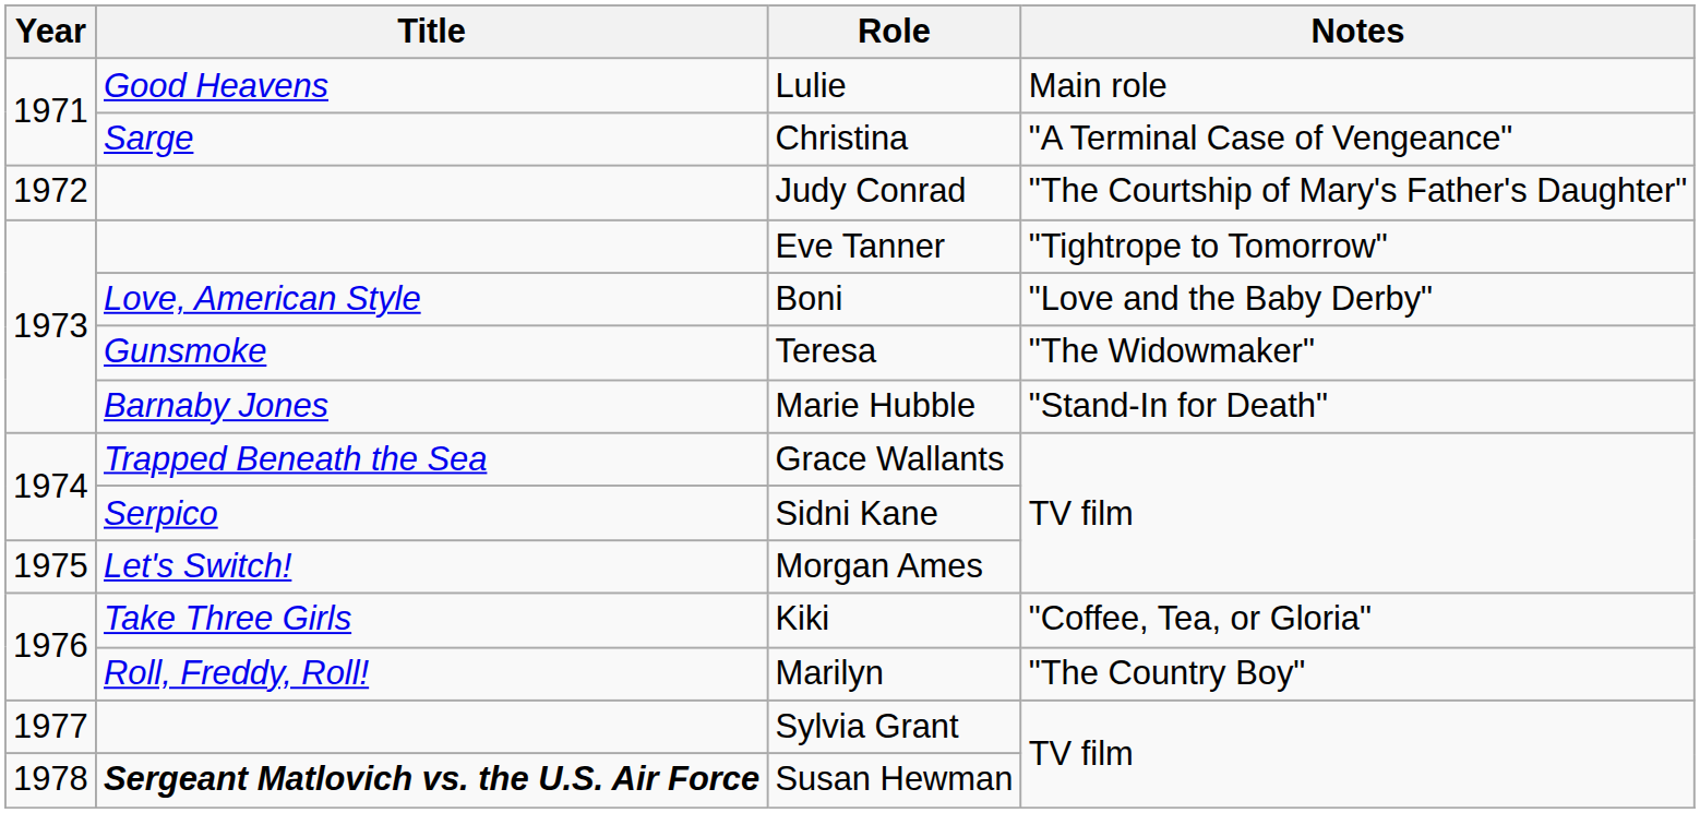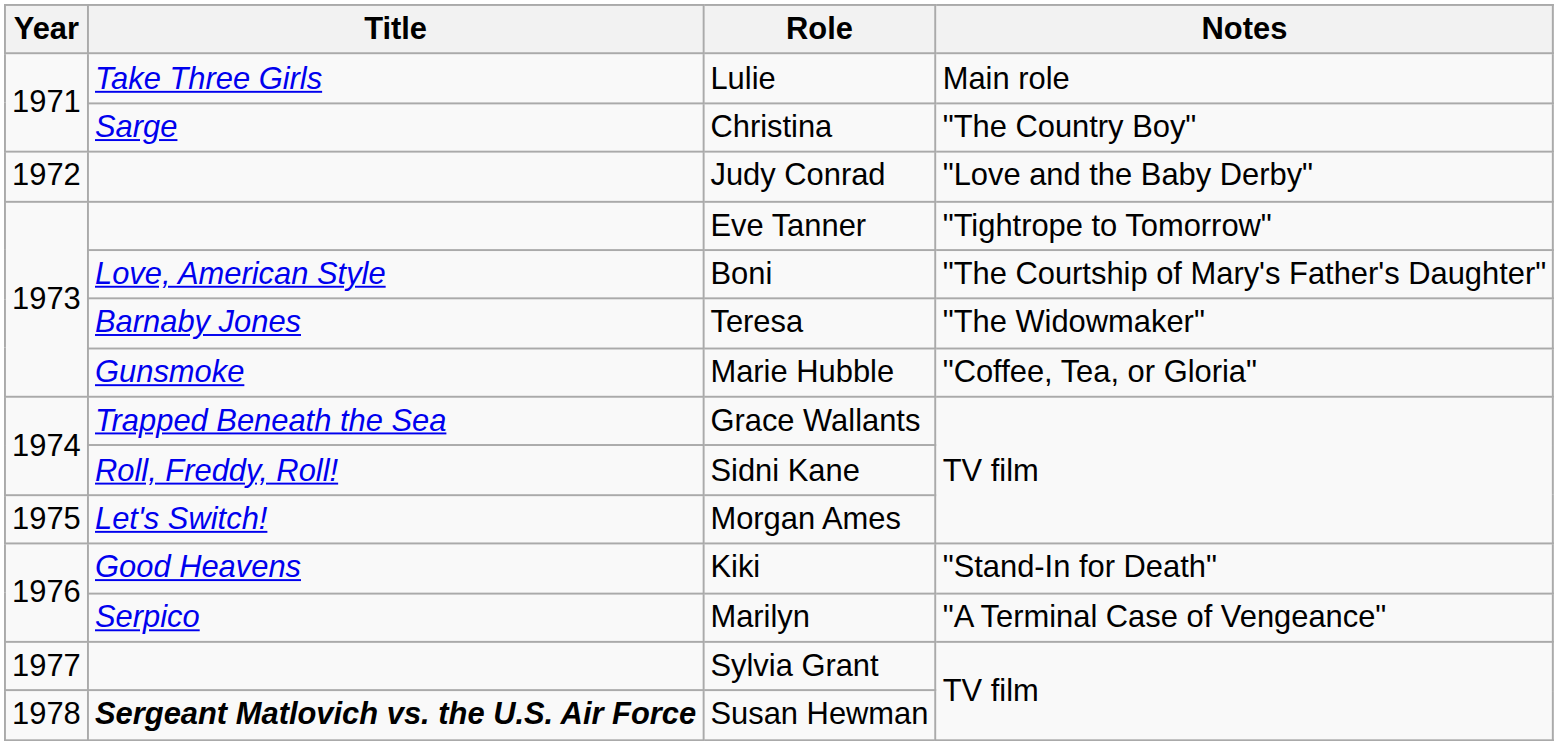Lulie | Title: Good Heavens -> Take Three Girls
Christina | Notes: "A Terminal Case of Vengeance" -> "The Country Boy"
Judy Conrad | Notes: "The Courtship of Mary's Father's Daughter" -> "Love and the Baby Derby"
Boni | Notes: "Love and the Baby Derby" -> "The Courtship of Mary's Father's Daughter"
Teresa | Title: Gunsmoke -> Barnaby Jones
Marie Hubble | Title: Barnaby Jones -> Gunsmoke
Marie Hubble | Notes: "Stand-In for Death" -> "Coffee, Tea, or Gloria"
Sidni Kane | Title: Serpico -> Roll, Freddy, Roll!
Kiki | Title: Take Three Girls -> Good Heavens
Kiki | Notes: "Coffee, Tea, or Gloria" -> "Stand-In for Death"
Marilyn | Title: Roll, Freddy, Roll! -> Serpico
Marilyn | Notes: "The Country Boy" -> "A Terminal Case of Vengeance"
